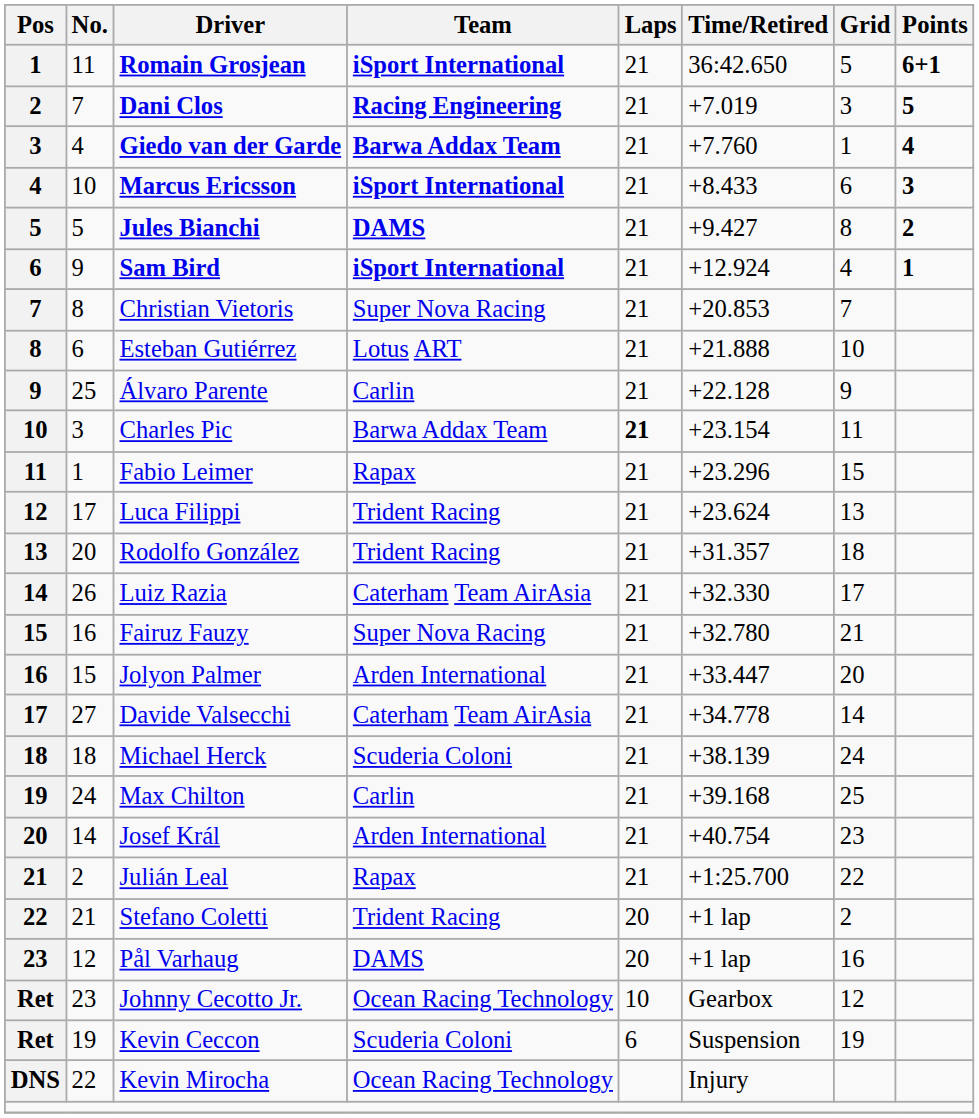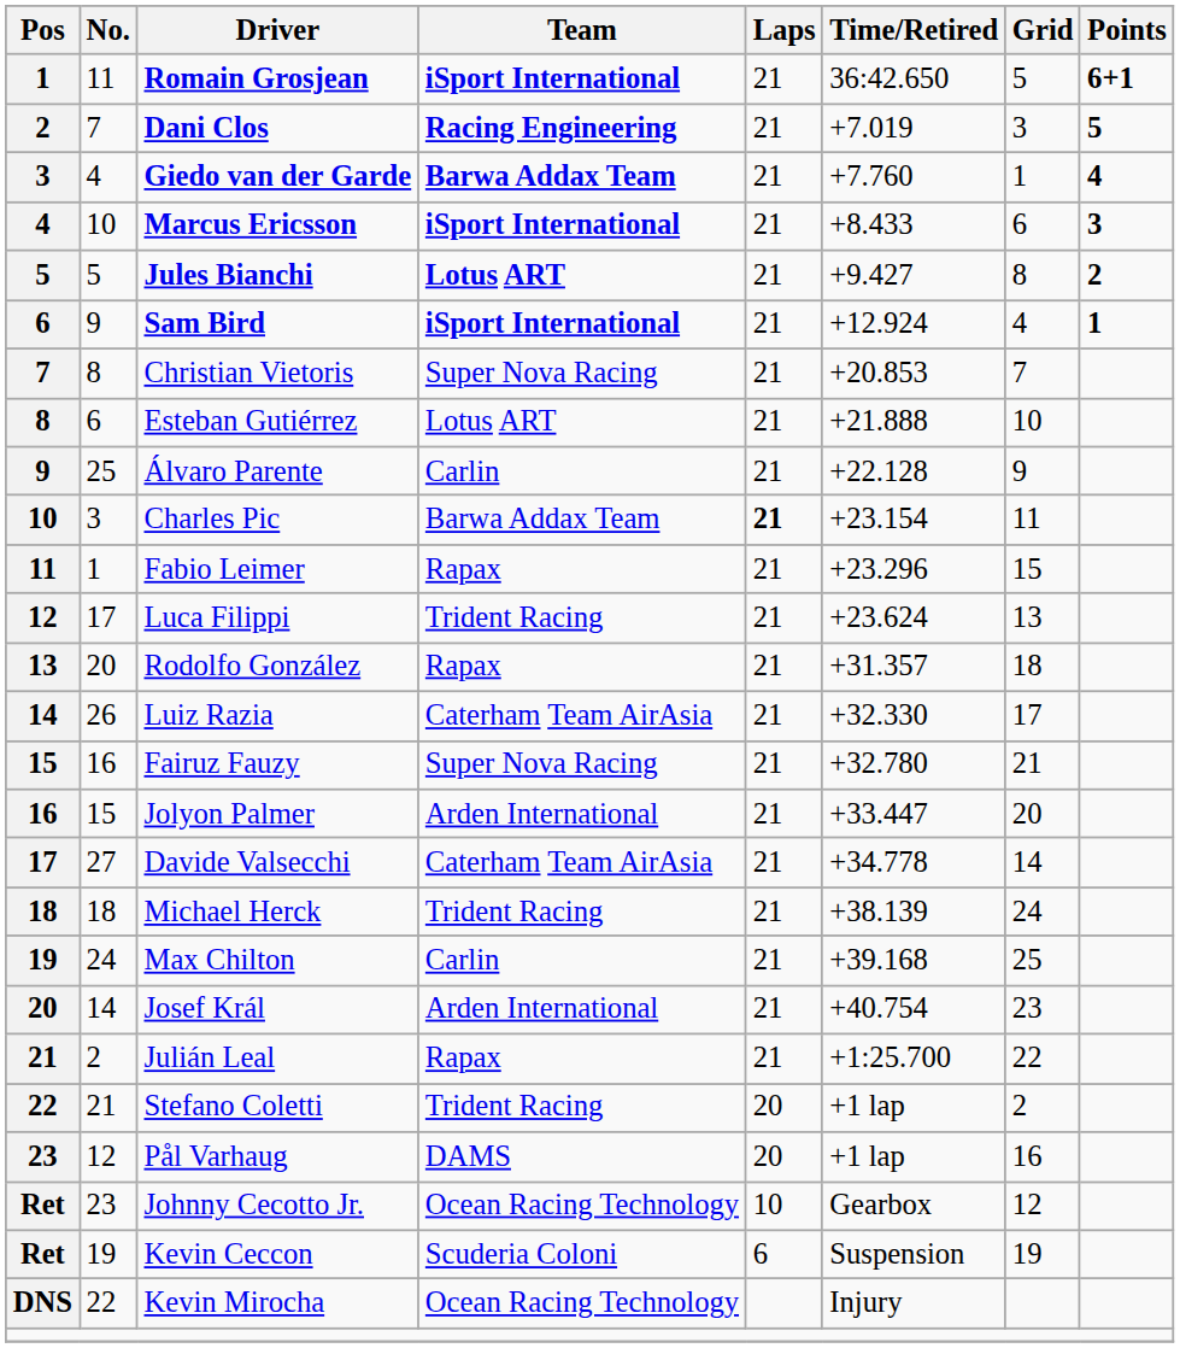Jules Bianchi | Team: DAMS -> Lotus ART
Rodolfo González | Team: Trident Racing -> Rapax
Michael Herck | Team: Scuderia Coloni -> Trident Racing
